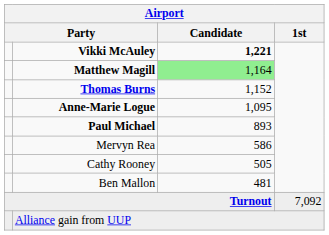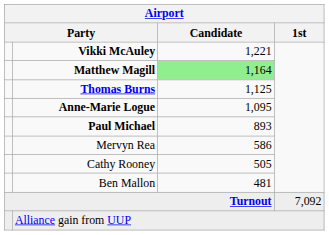Vikki McAuley | Airport / Candidate: bold -> normal
Thomas Burns | Airport / Candidate: 1,152 -> 1,125
